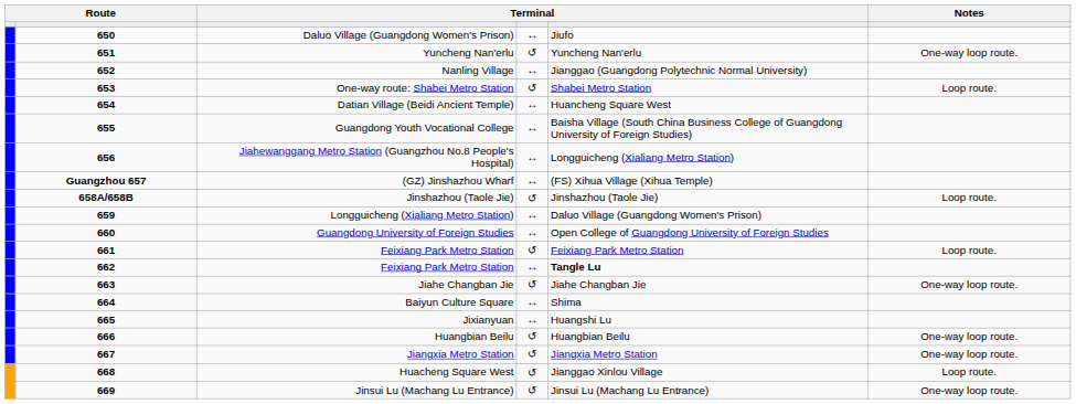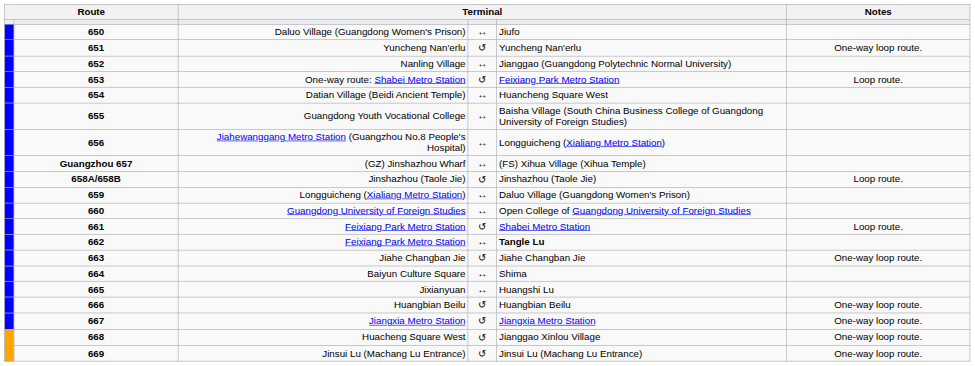One-way route: Shabei Metro Station | column 5: Shabei Metro Station -> Feixiang Park Metro Station
661 / Feixiang Park Metro Station | column 5: Feixiang Park Metro Station -> Shabei Metro Station
Huacheng Square West | Notes: Loop route. -> One-way loop route.
